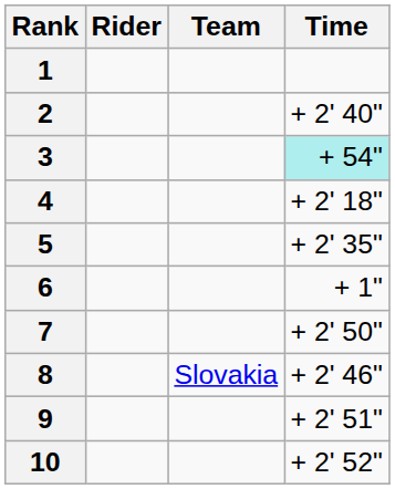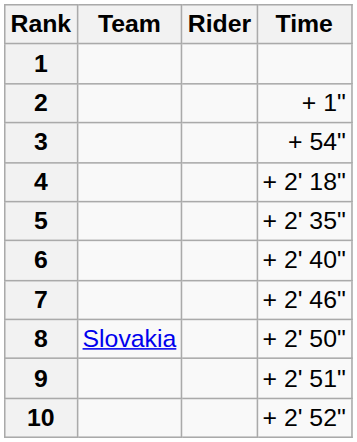columns swapped: Rider <-> Team
2 | Time: + 2' 40" -> + 1"
3 | Time: paleturquoise background -> no background
6 | Time: + 1" -> + 2' 40"
7 | Time: + 2' 50" -> + 2' 46"
8 | Time: + 2' 46" -> + 2' 50"
